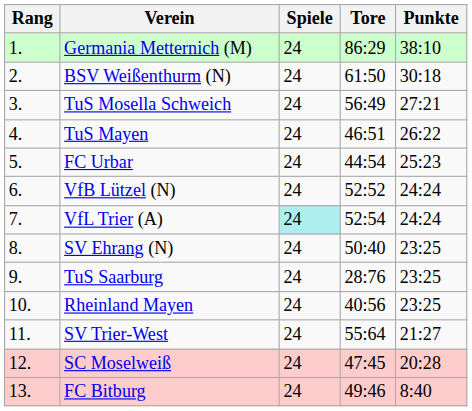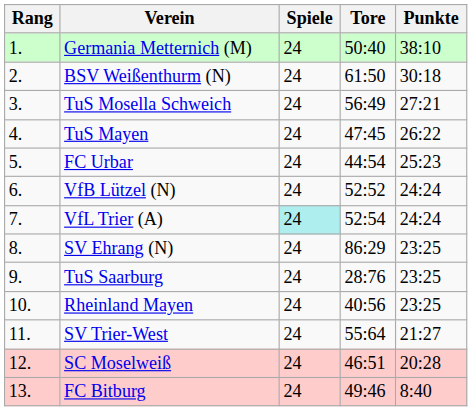Germania Metternich (M) | Tore: 86:29 -> 50:40
TuS Mayen | Tore: 46:51 -> 47:45
SV Ehrang (N) | Tore: 50:40 -> 86:29
SC Moselweiß | Tore: 47:45 -> 46:51
